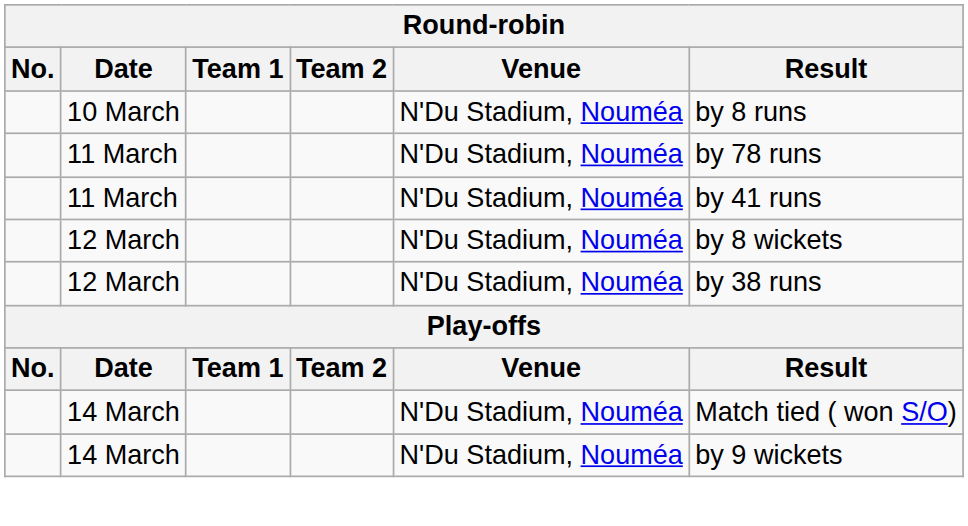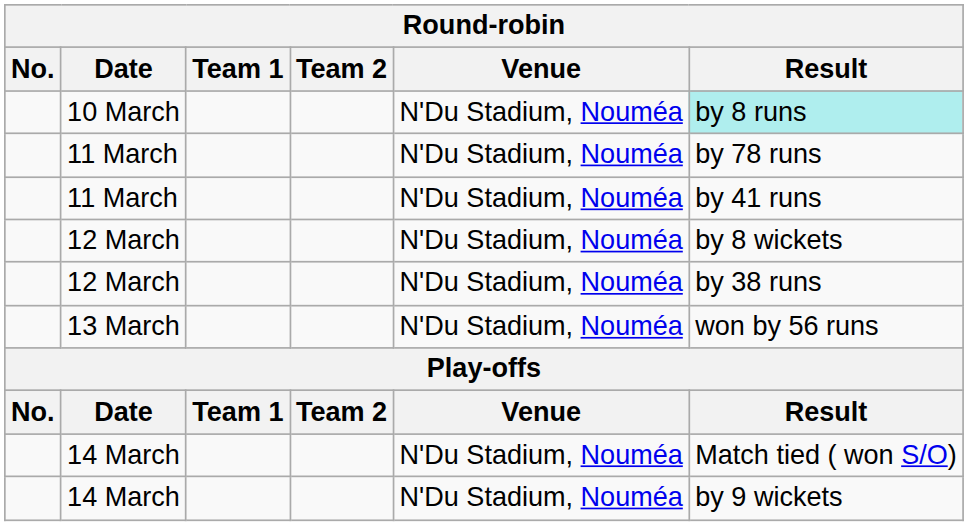10 March | Result: no background -> paleturquoise background
+ row: 13 March | N'Du Stadium, Nouméa | won by 56 runs
